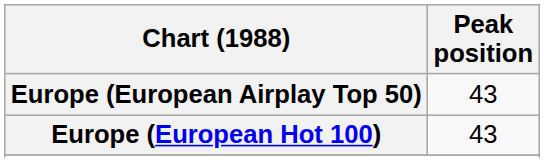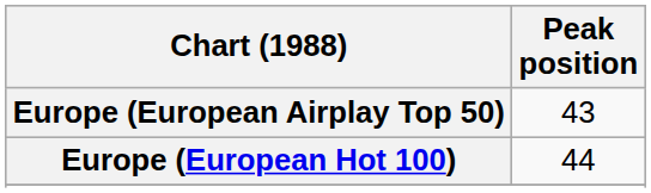Europe (European Hot 100) | Peak position: 43 -> 44
